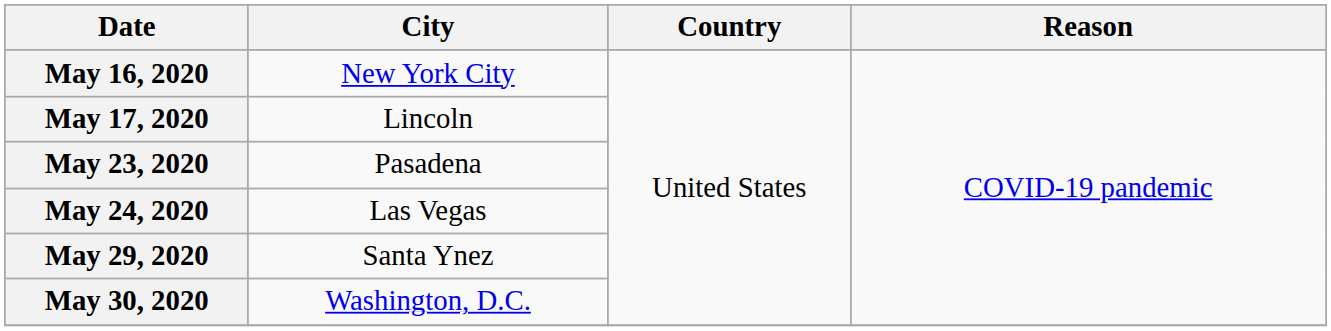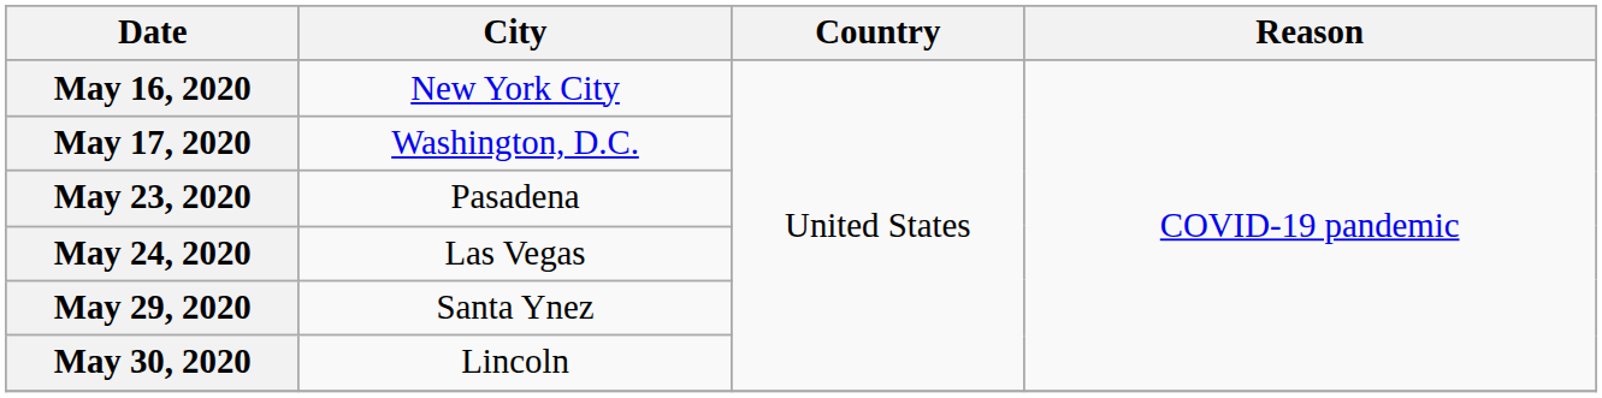May 17, 2020 | City: Lincoln -> Washington, D.C.
May 30, 2020 | City: Washington, D.C. -> Lincoln
